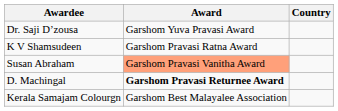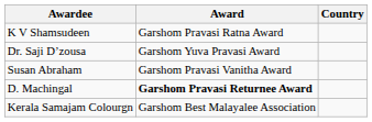rows swapped: K V Shamsudeen <-> Dr. Saji D’zousa
Susan Abraham | Award: lightsalmon background -> no background
